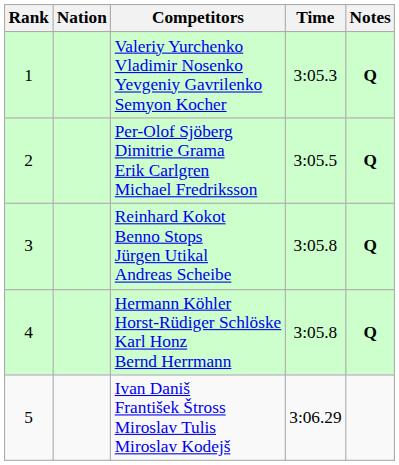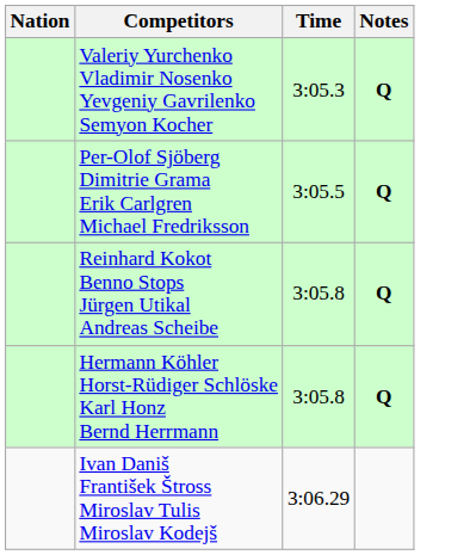- column: Rank | 1 | 2 | 3 | 4 | 5
